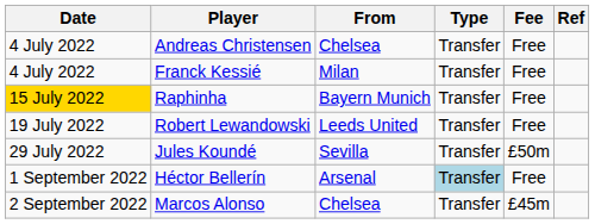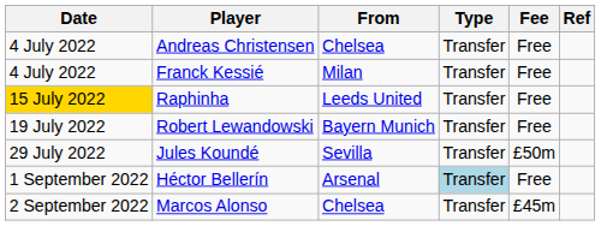Raphinha | From: Bayern Munich -> Leeds United
Robert Lewandowski | From: Leeds United -> Bayern Munich
